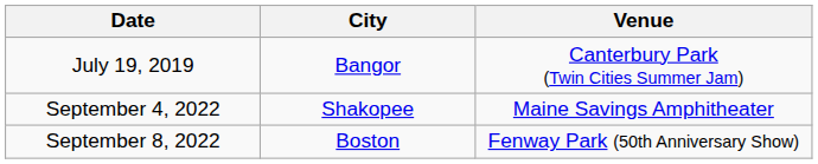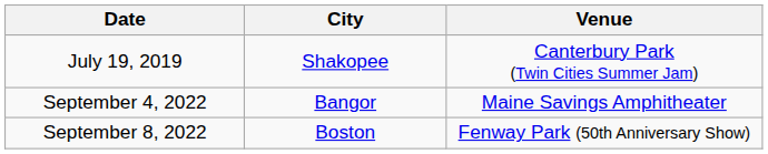July 19, 2019 | City: Bangor -> Shakopee
September 4, 2022 | City: Shakopee -> Bangor
